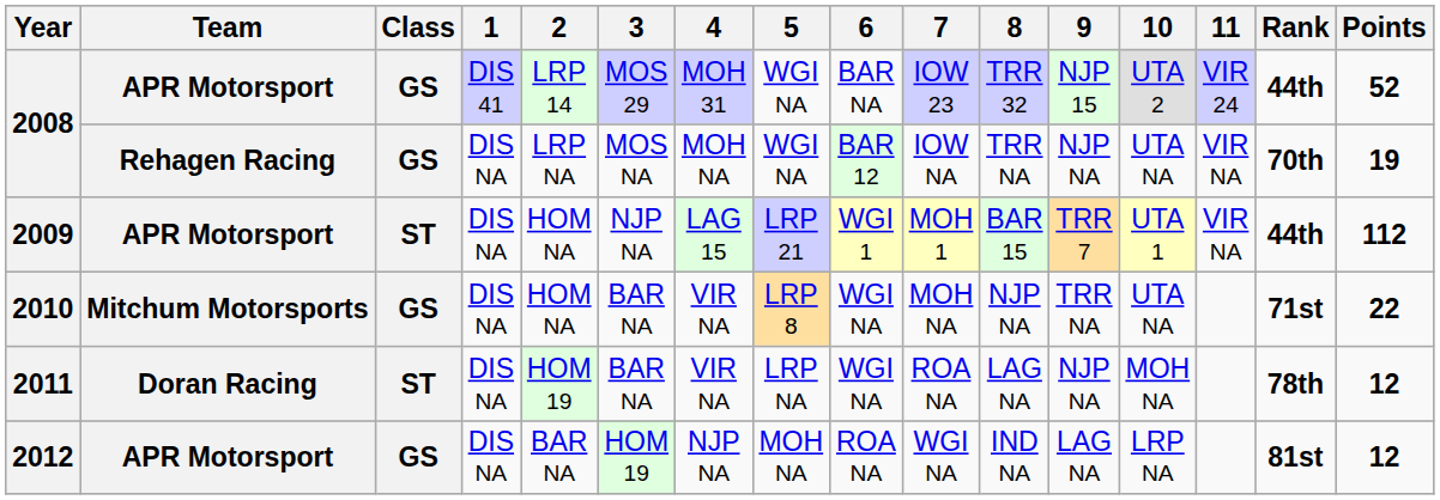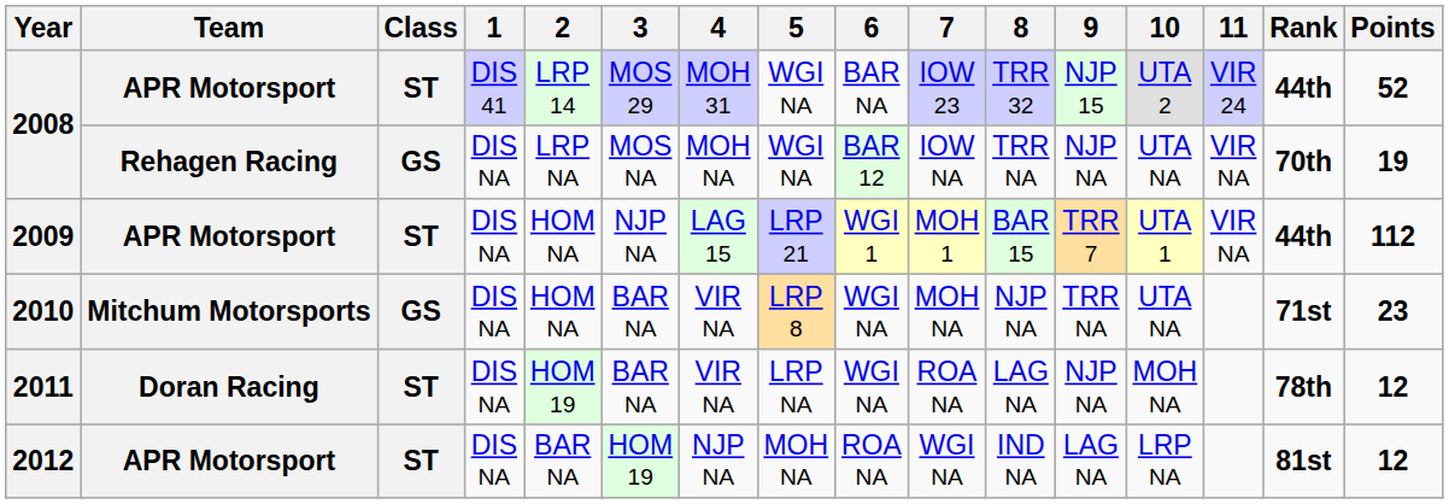2008 / APR Motorsport | Class: GS -> ST
2010 | Points: 22 -> 23
2012 | Class: GS -> ST
